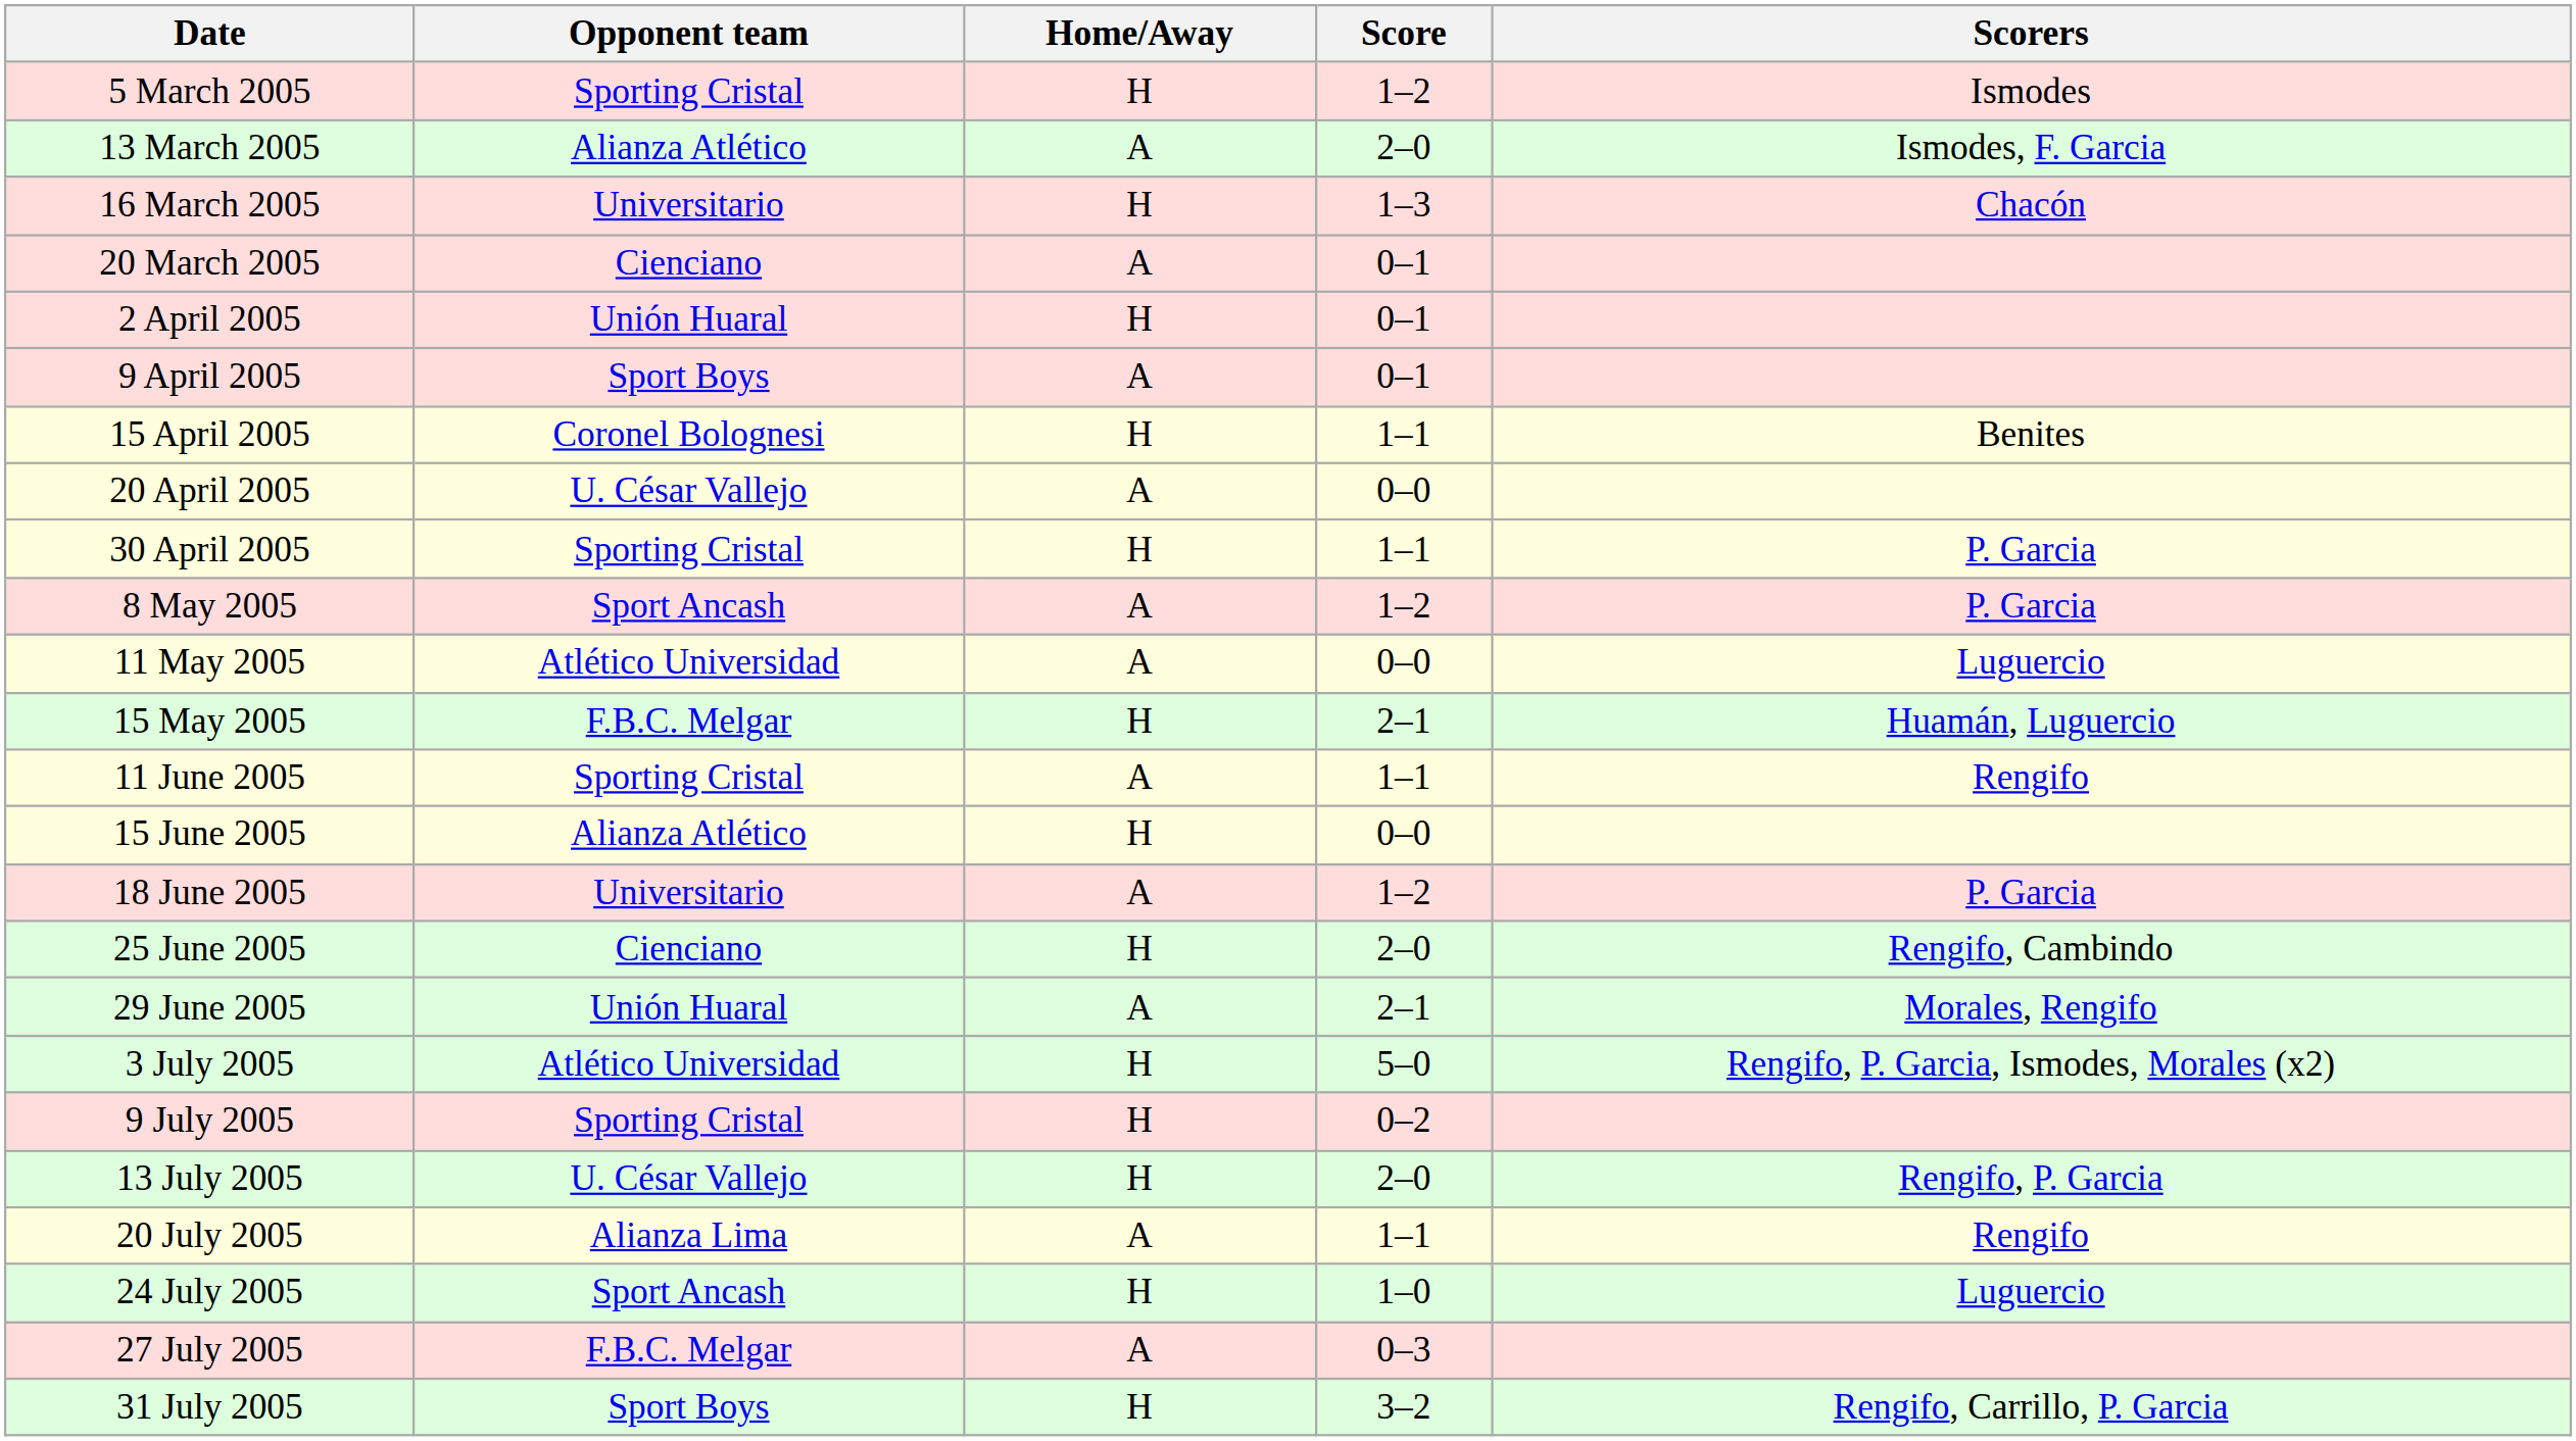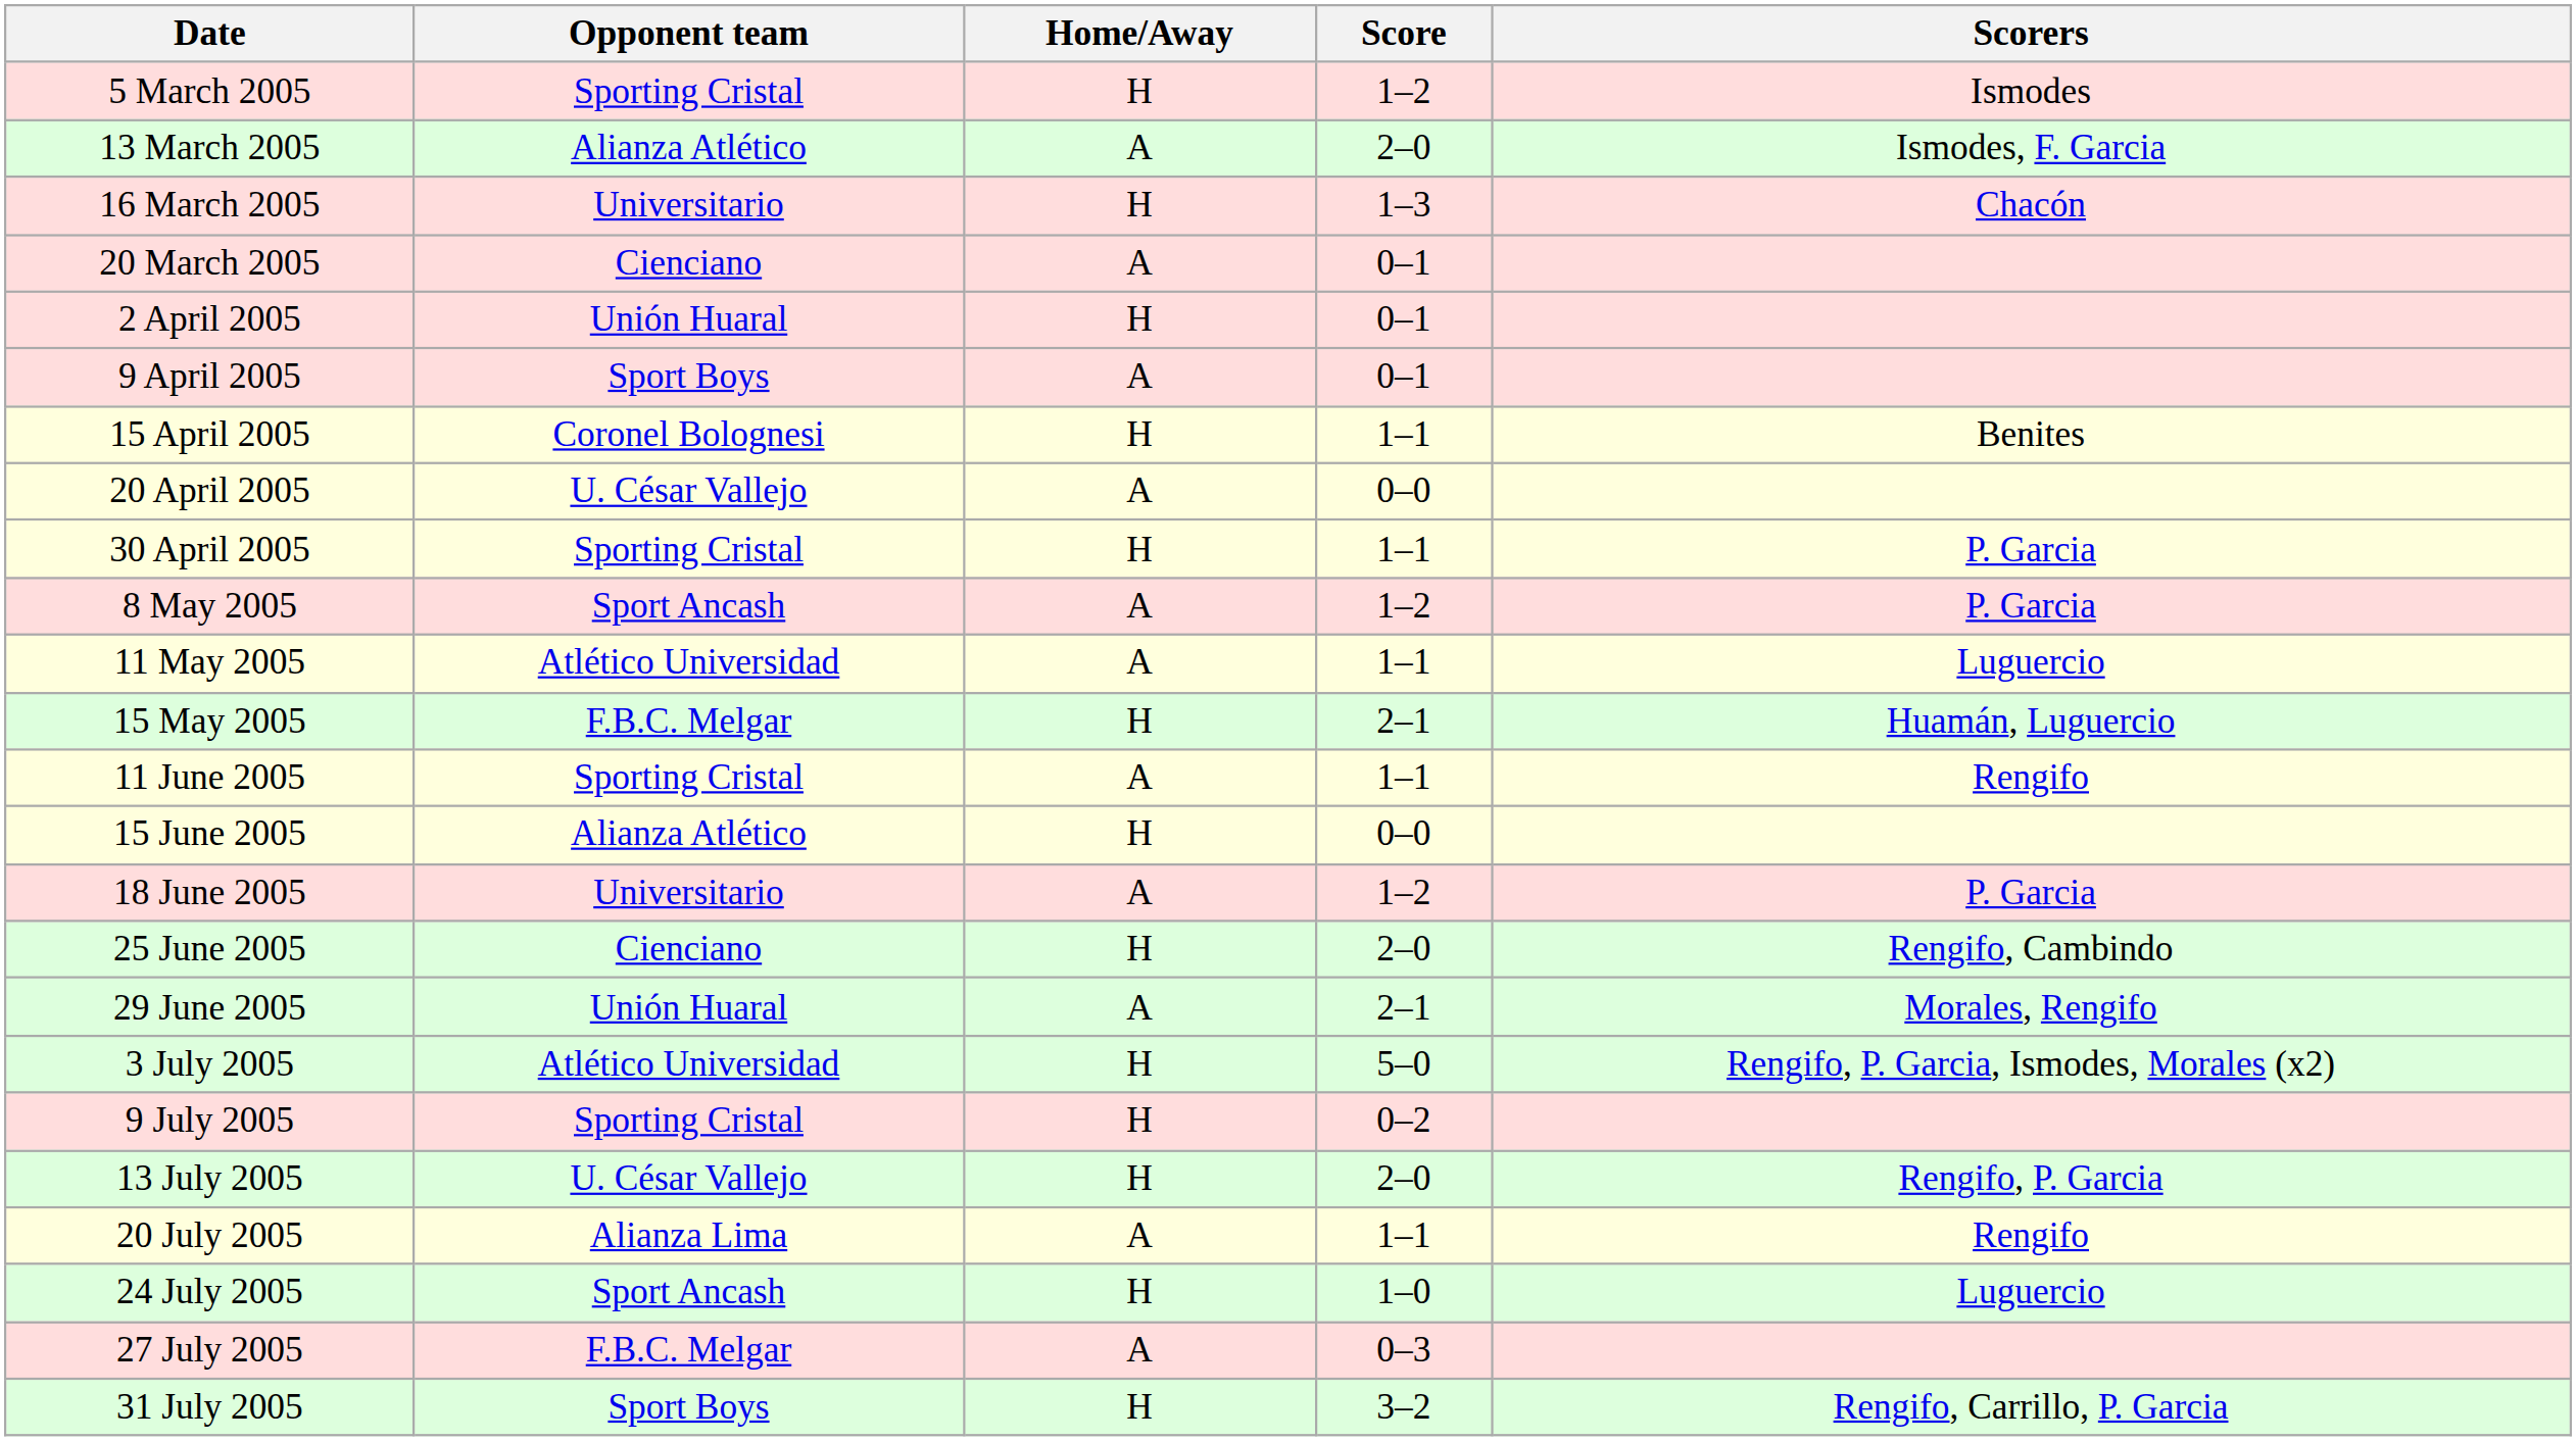11 May 2005 | Score: 0–0 -> 1–1
